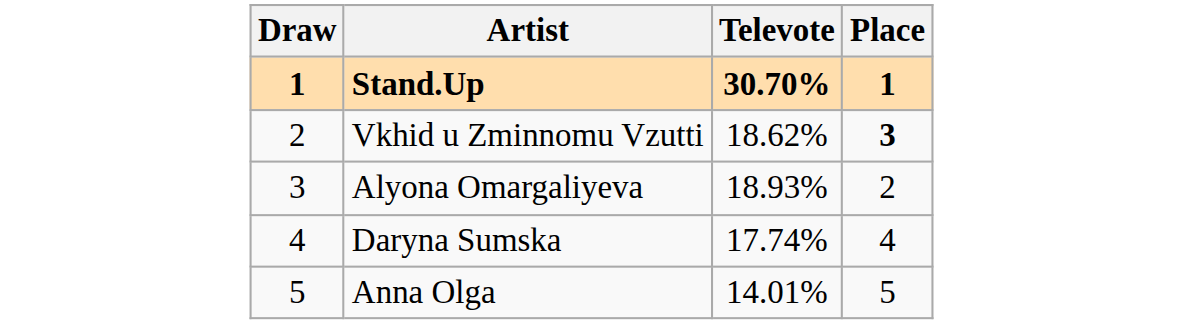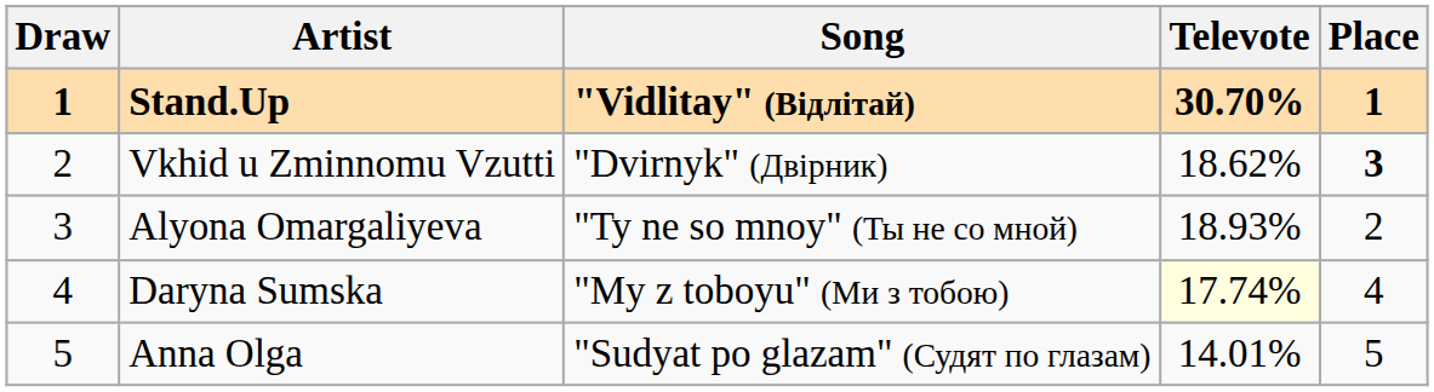+ column: Song | "Vidlitay" (Відлітай) | "Dvirnyk" (Двірник) | "Ty ne so mnoy" (Ты не со мной) | "My z toboyu" (Ми з тобою) | "Sudyat po glazam" (Судят по глазам)
Daryna Sumska | Televote: no background -> lightyellow background
